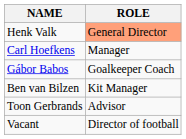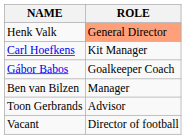Carl Hoefkens | ROLE: Manager -> Kit Manager
Ben van Bilzen | ROLE: Kit Manager -> Manager
